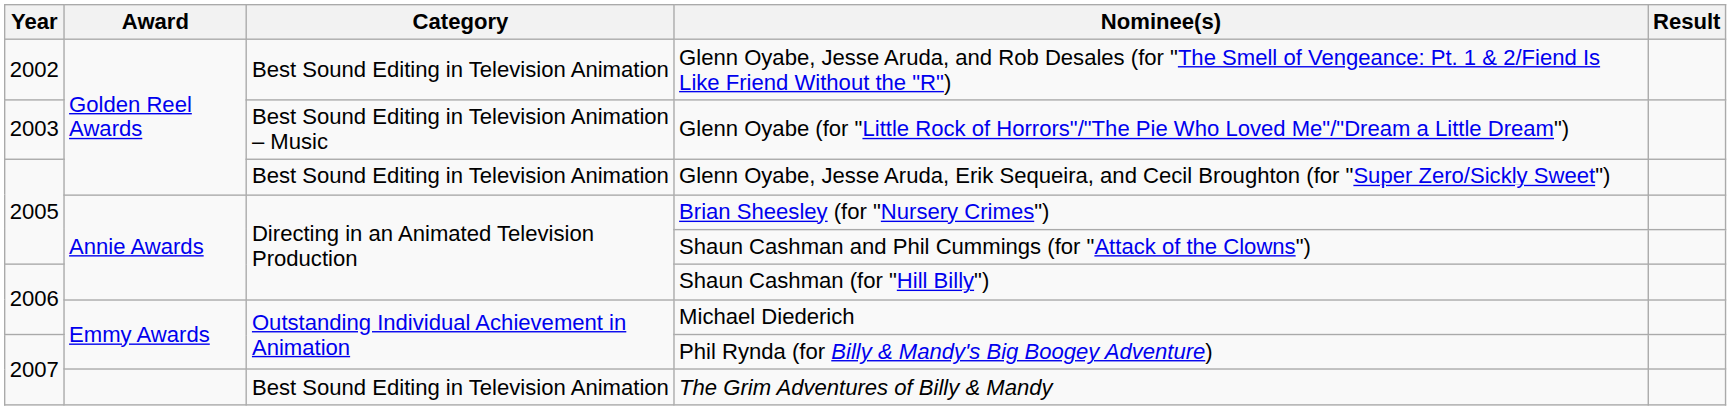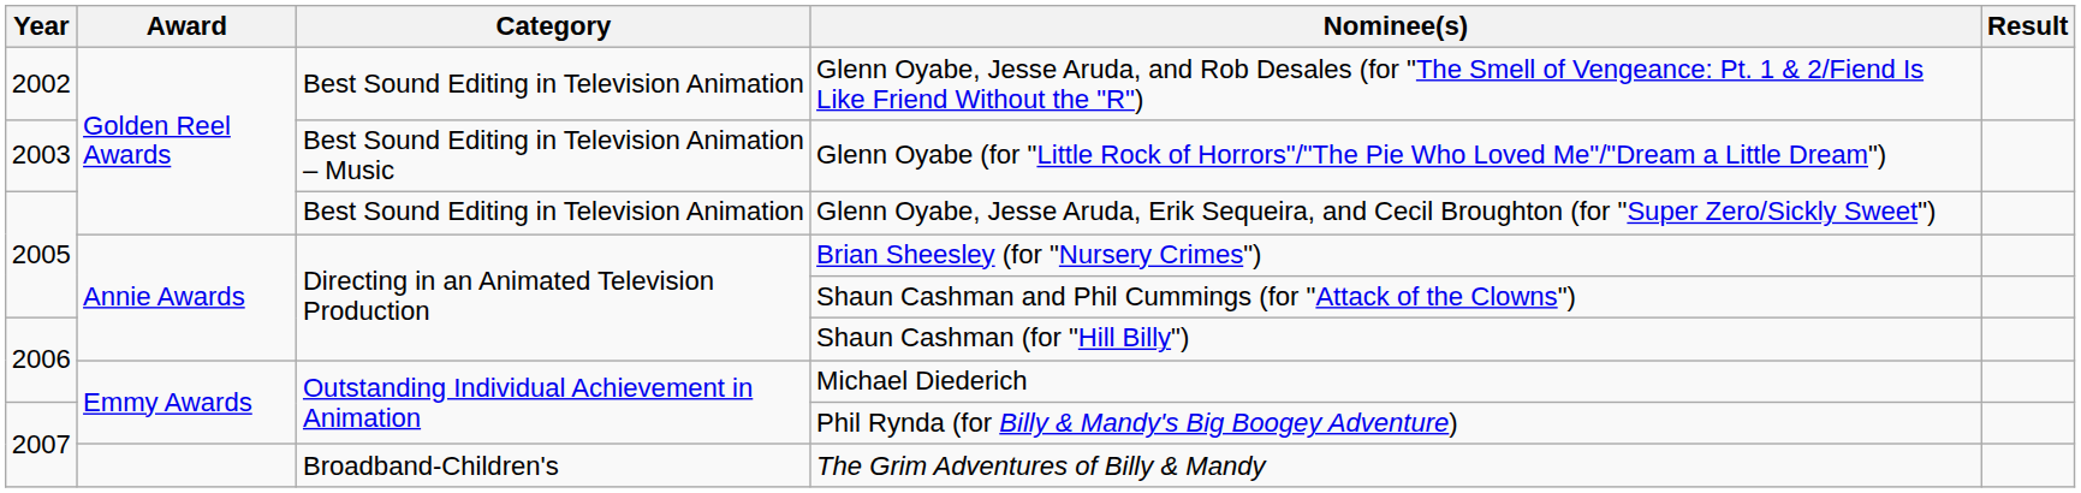The Grim Adventures of Billy & Mandy | Category: Best Sound Editing in Television Animation -> Broadband-Children's
